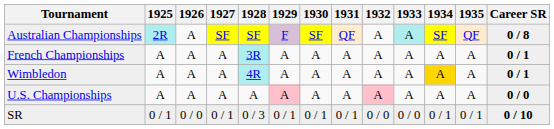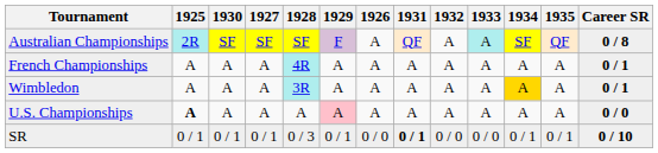columns swapped: 1926 <-> 1930
French Championships | 1928: 3R -> 4R
Wimbledon | 1928: 4R -> 3R
U.S. Championships | 1925: normal -> bold
U.S. Championships | 1932: pink background -> no background
SR | 1931: normal -> bold
